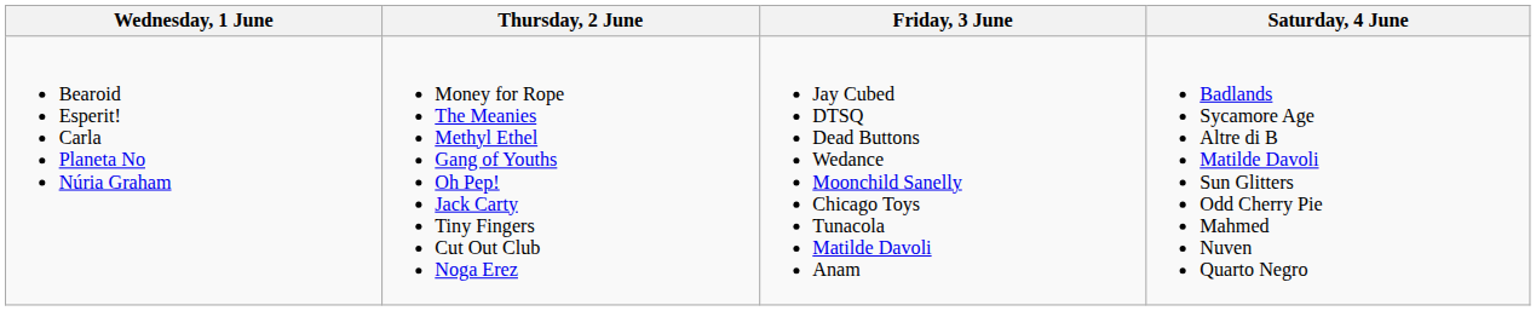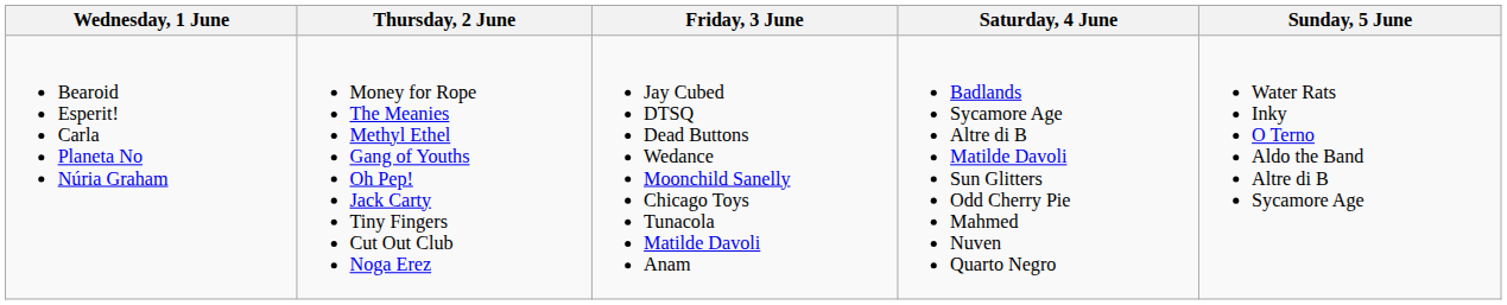+ column: Sunday, 5 June | Water Rats Inky O Terno Aldo the Band Altre di B Sycamore Age
